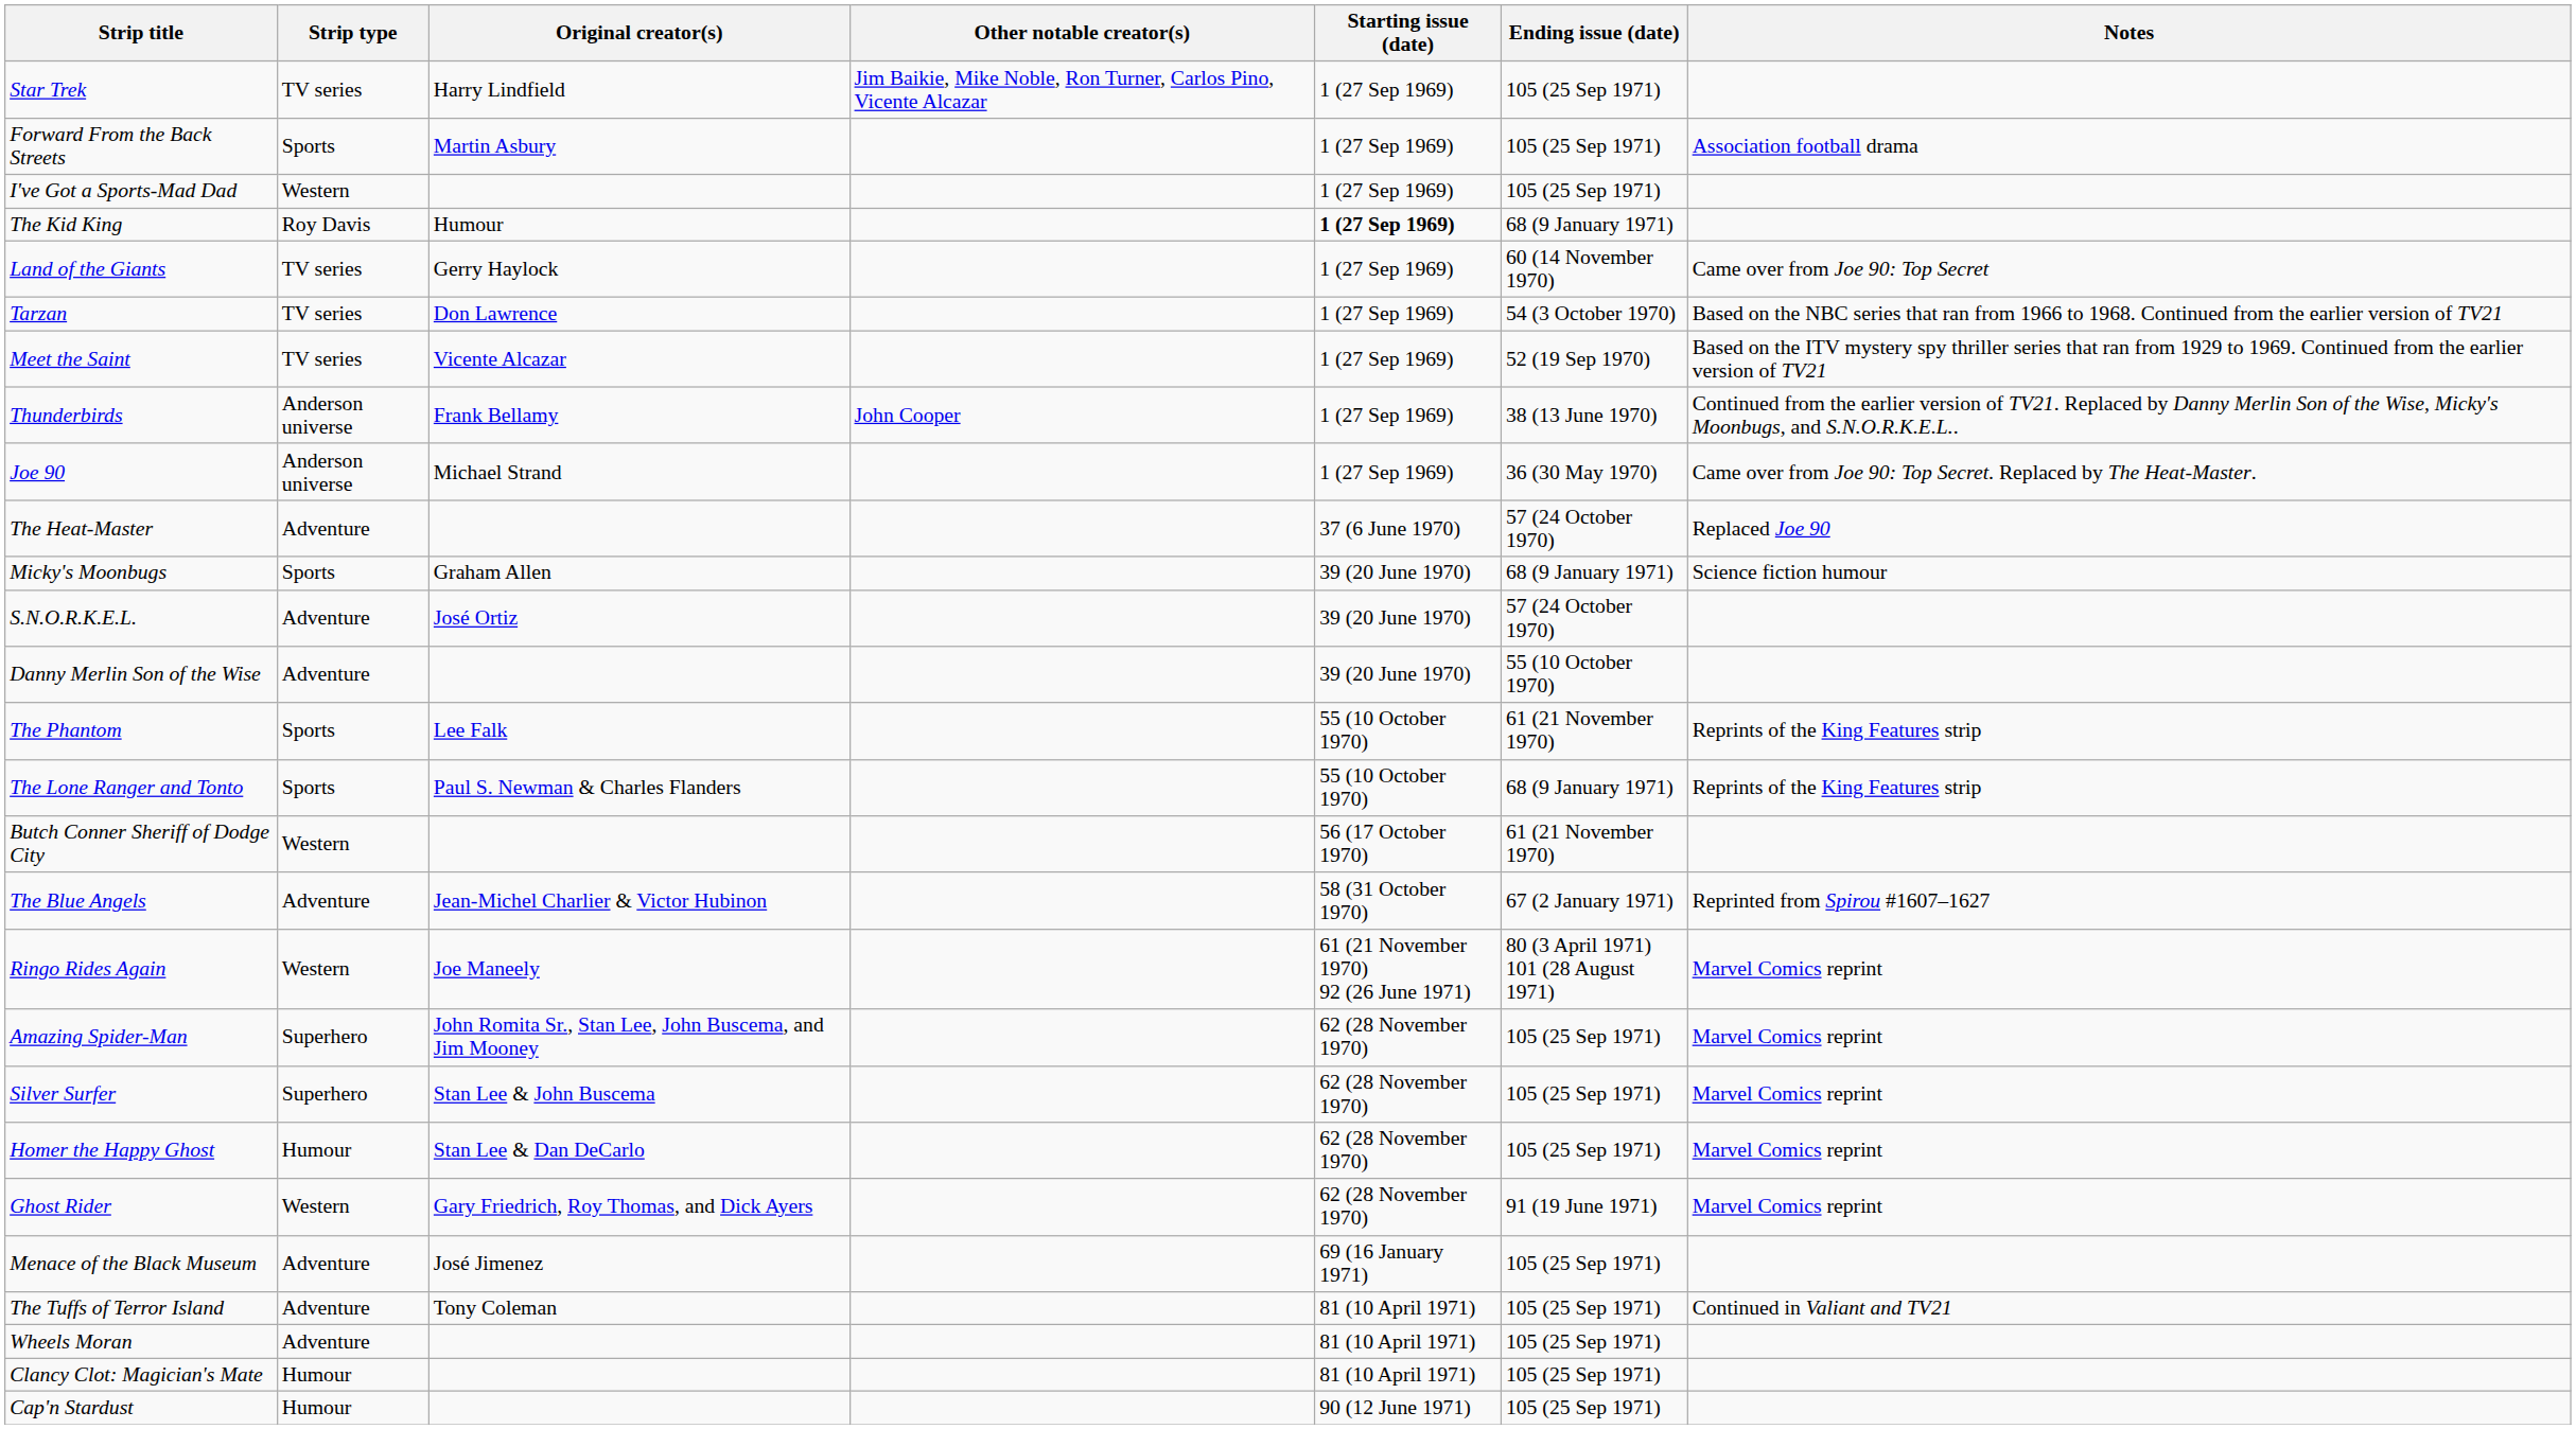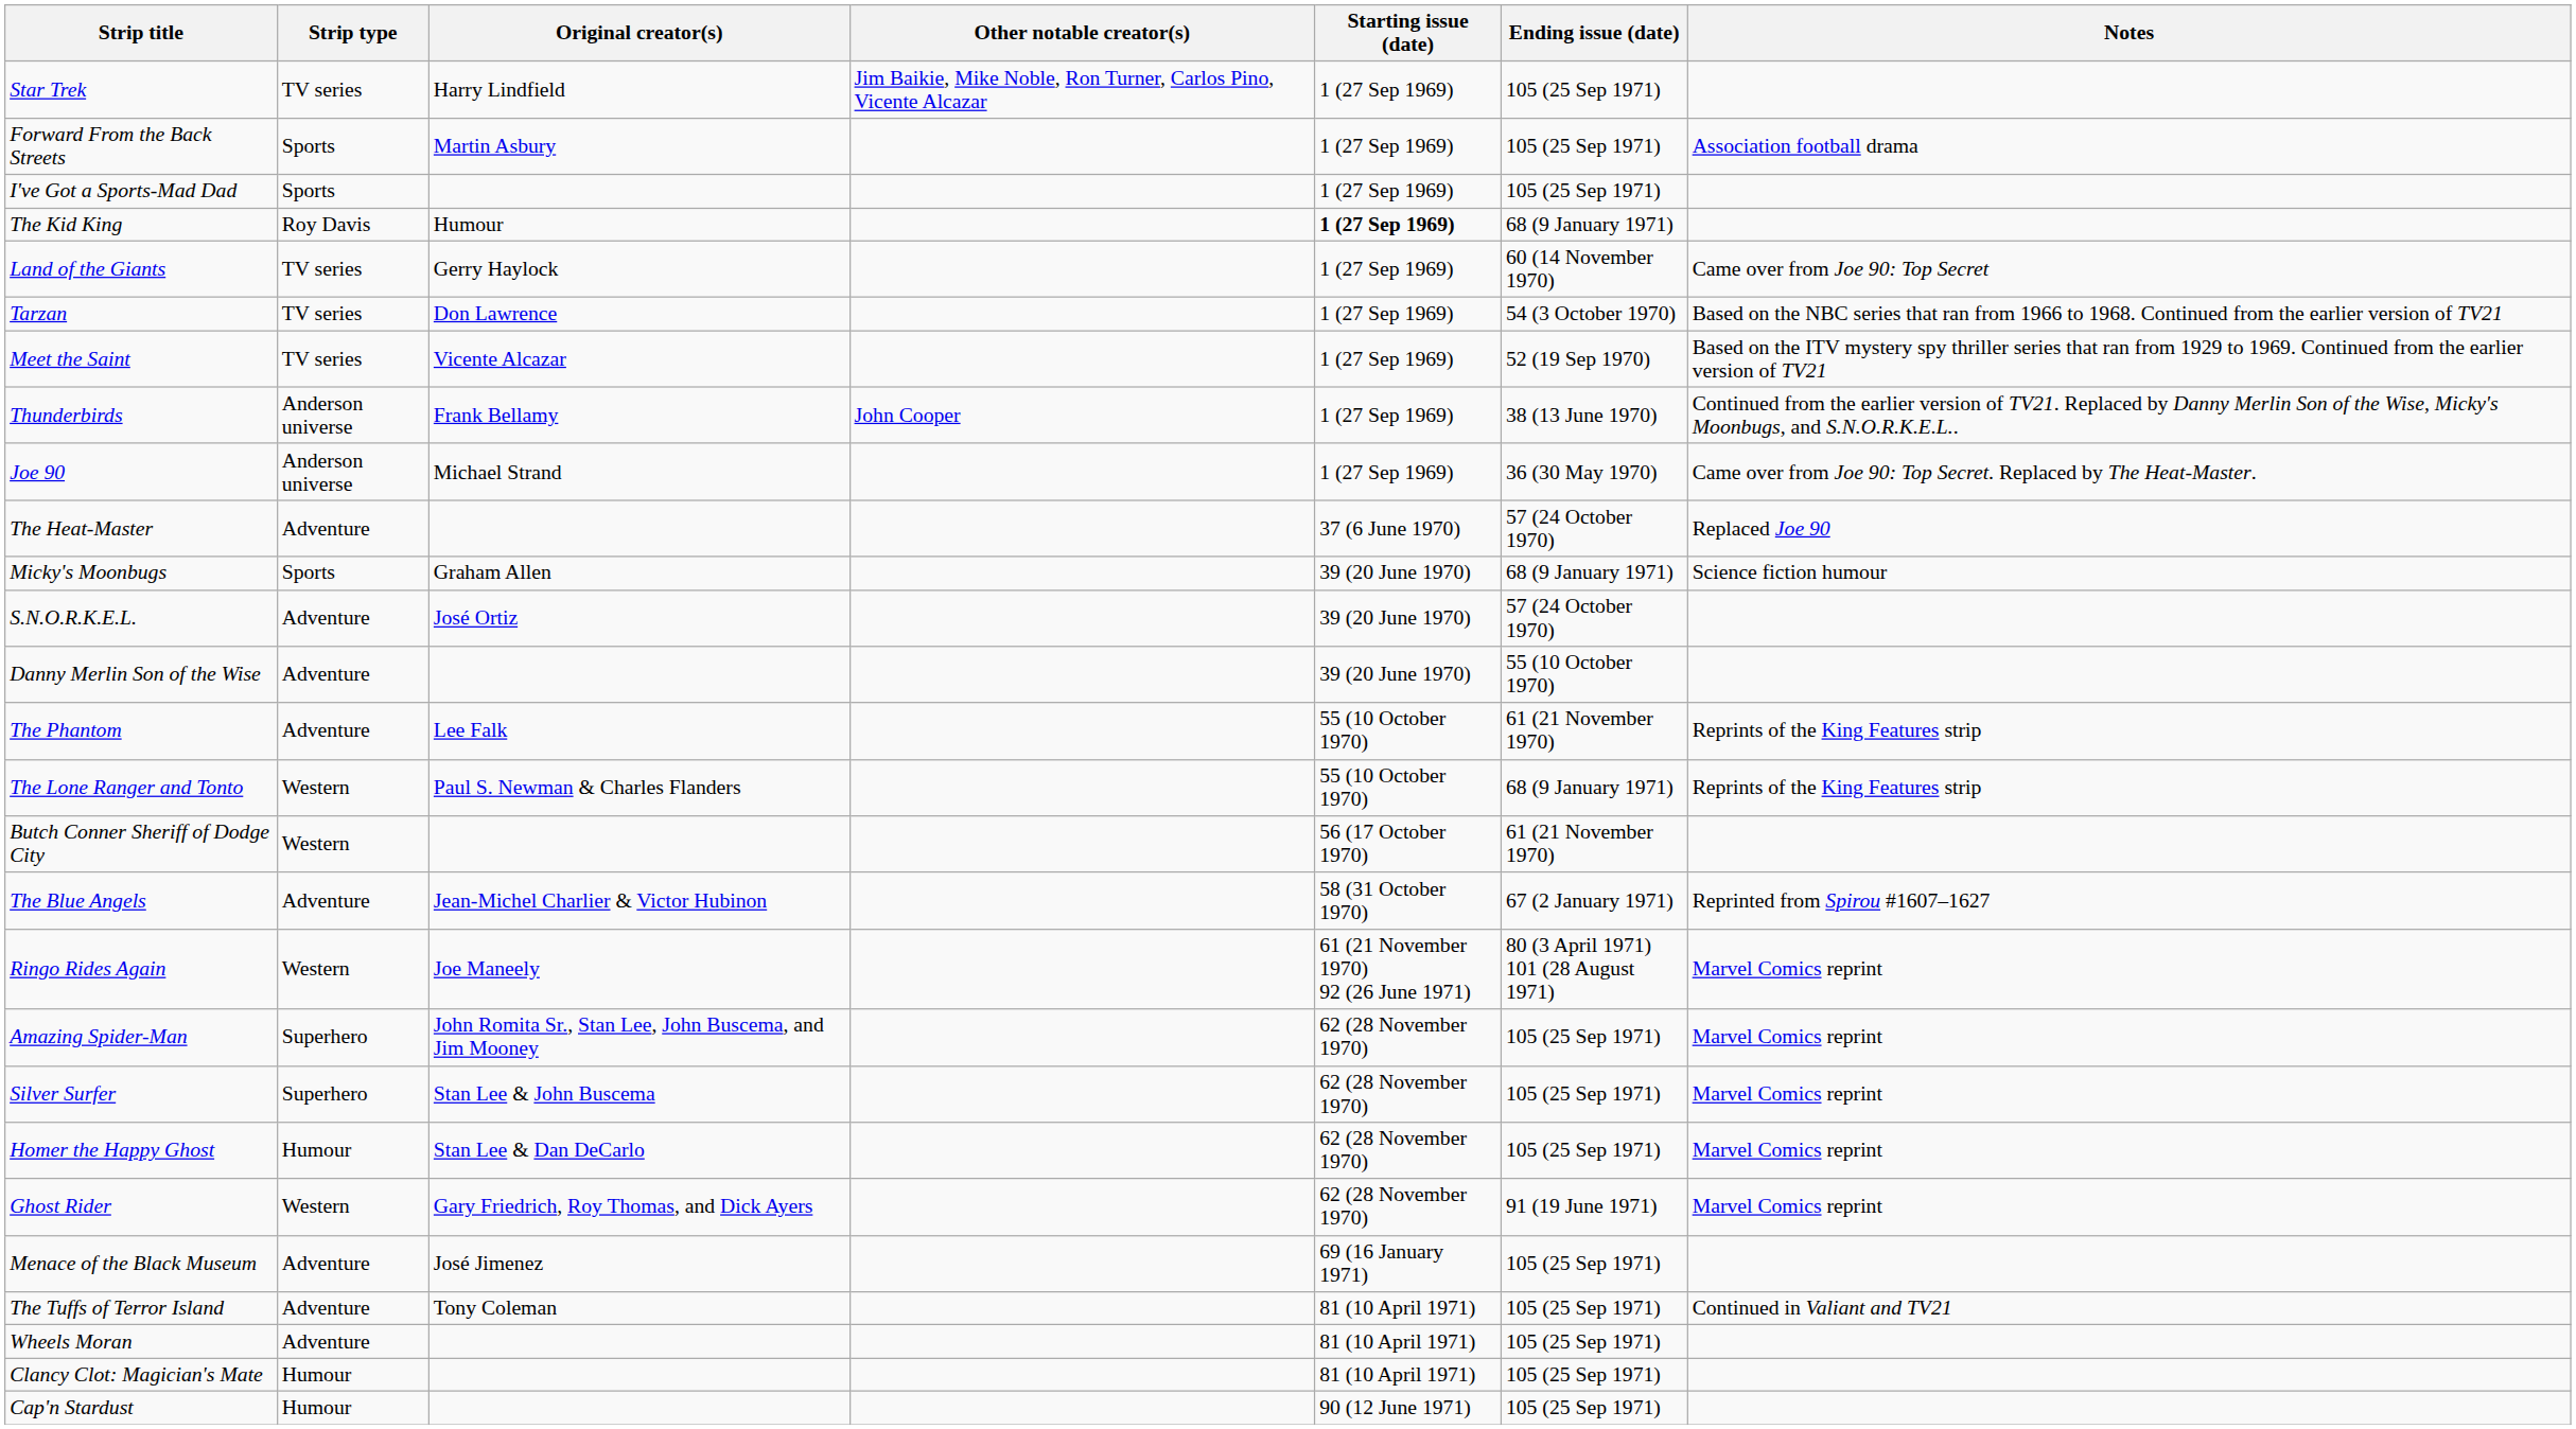I've Got a Sports-Mad Dad | Strip type: Western -> Sports
The Phantom | Strip type: Sports -> Adventure
The Lone Ranger and Tonto | Strip type: Sports -> Western
